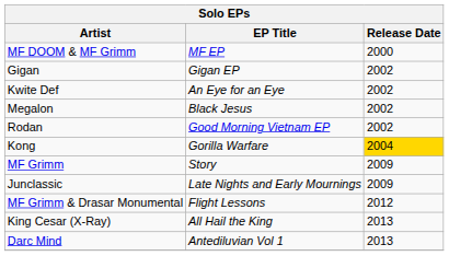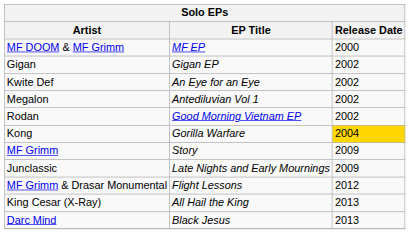Megalon | EP Title: Black Jesus -> Antediluvian Vol 1
Darc Mind | EP Title: Antediluvian Vol 1 -> Black Jesus
